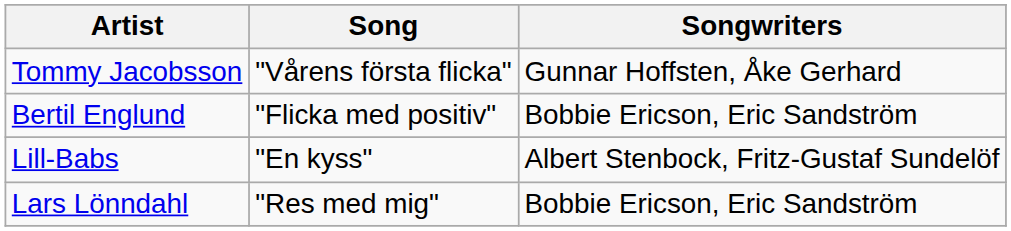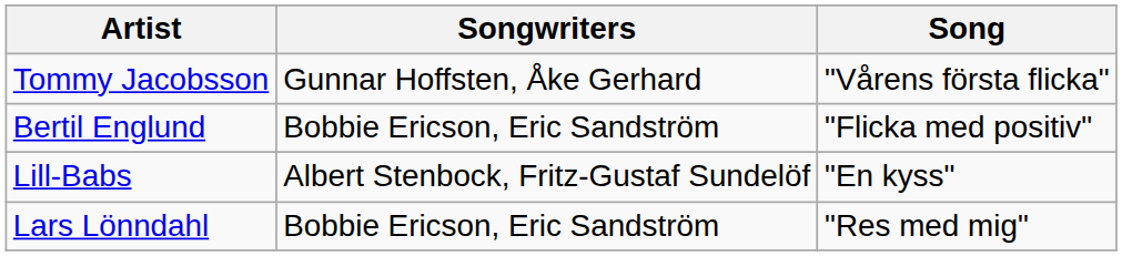columns swapped: Song <-> Songwriters
